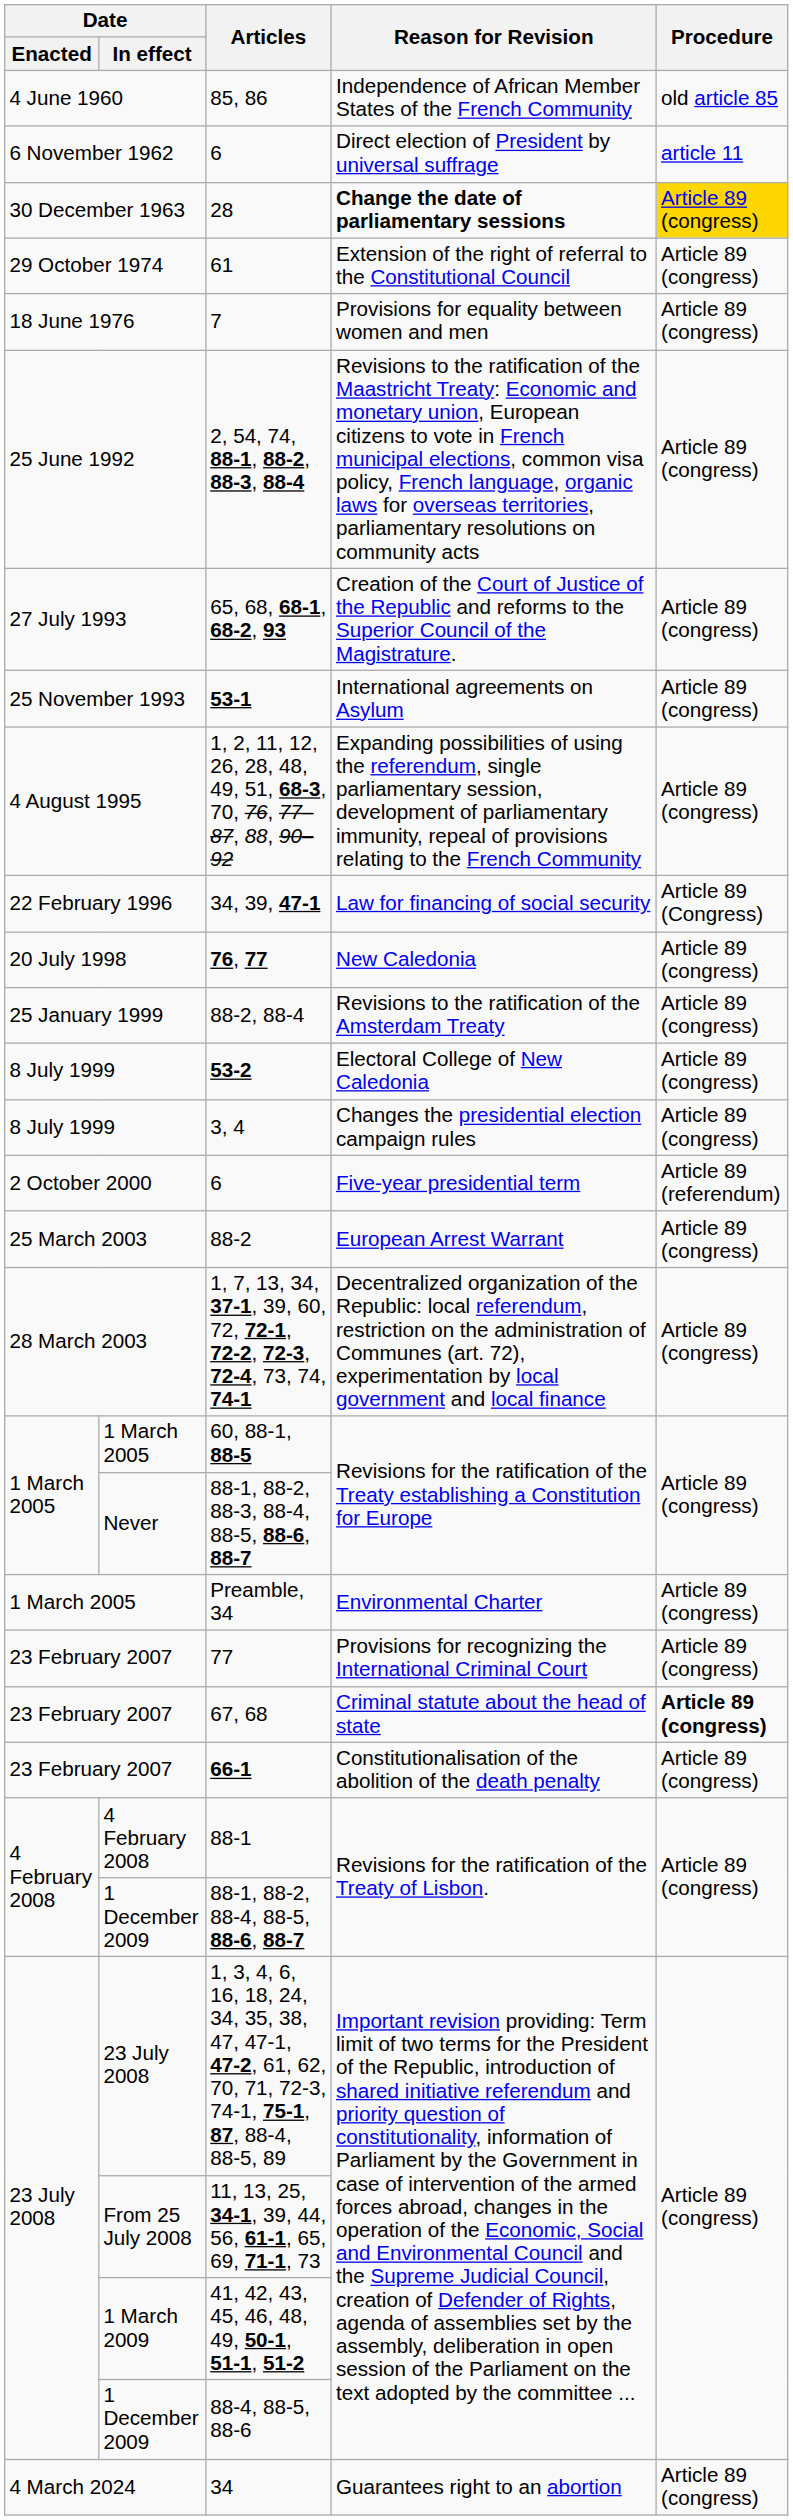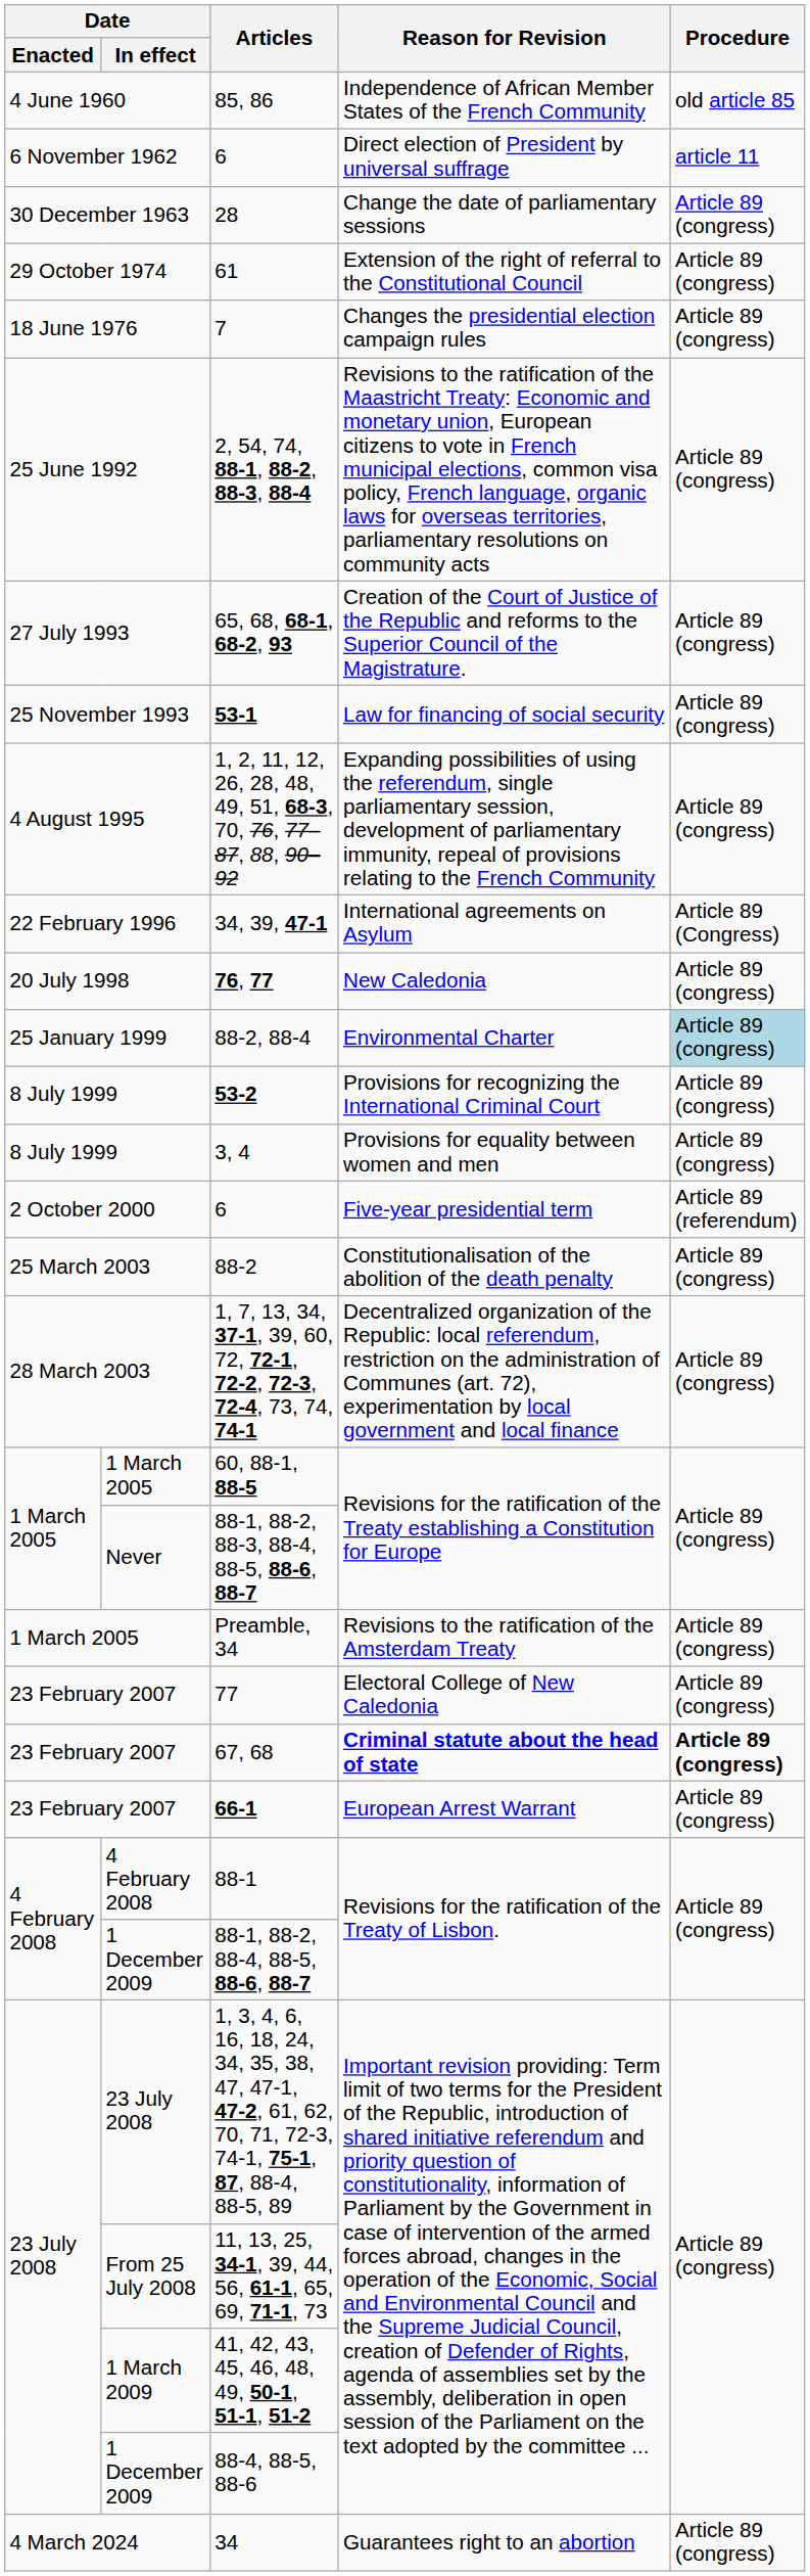28 | Reason for Revision: bold -> normal
28 | Procedure: gold background -> no background
7 | Reason for Revision: Provisions for equality between women and men -> Changes the presidential election campaign rules
53-1 | Reason for Revision: International agreements on Asylum -> Law for financing of social security
34, 39, 47-1 | Reason for Revision: Law for financing of social security -> International agreements on Asylum
88-2, 88-4 | Reason for Revision: Revisions to the ratification of the Amsterdam Treaty -> Environmental Charter
88-2, 88-4 | Procedure: no background -> lightblue background
53-2 | Reason for Revision: Electoral College of New Caledonia -> Provisions for recognizing the International Criminal Court
3, 4 | Reason for Revision: Changes the presidential election campaign rules -> Provisions for equality between women and men
88-2 | Reason for Revision: European Arrest Warrant -> Constitutionalisation of the abolition of the death penalty
Preamble, 34 | Reason for Revision: Environmental Charter -> Revisions to the ratification of the Amsterdam Treaty
77 | Reason for Revision: Provisions for recognizing the International Criminal Court -> Electoral College of New Caledonia
67, 68 | Reason for Revision: normal -> bold
66-1 | Reason for Revision: Constitutionalisation of the abolition of the death penalty -> European Arrest Warrant
